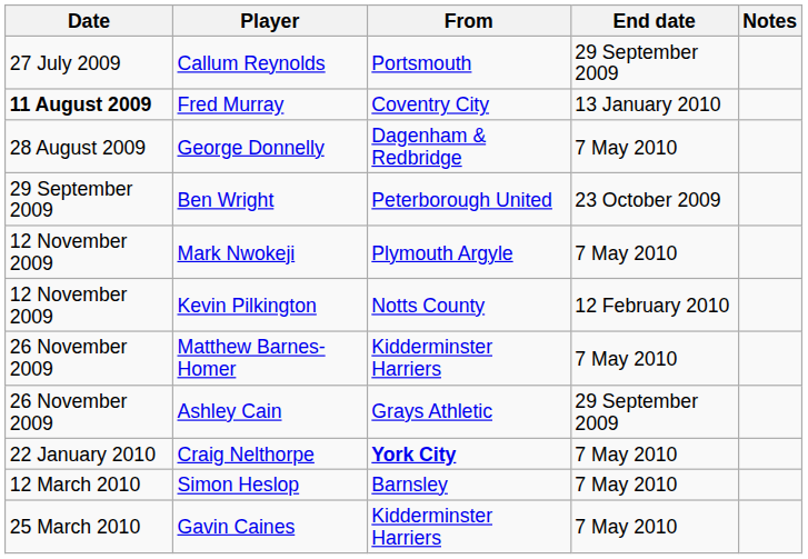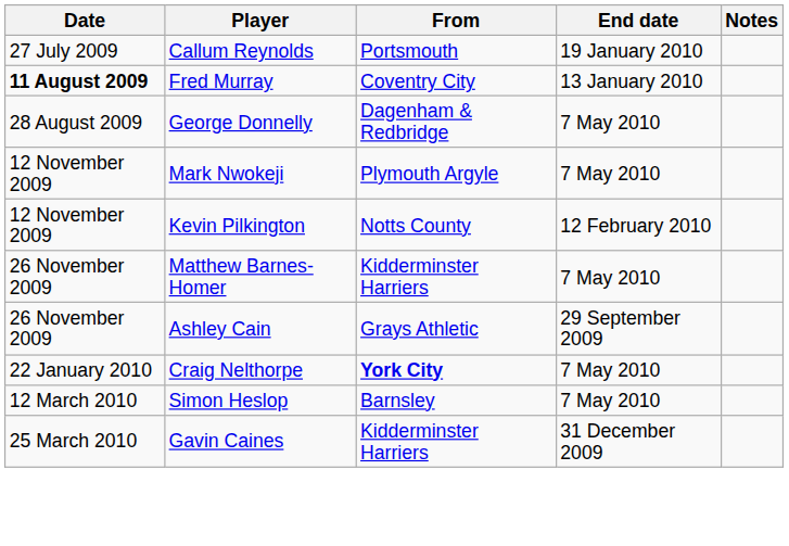Callum Reynolds | End date: 29 September 2009 -> 19 January 2010
- row: 29 September 2009 | Ben Wright | Peterborough United | 23 October 2009
Gavin Caines | End date: 7 May 2010 -> 31 December 2009
